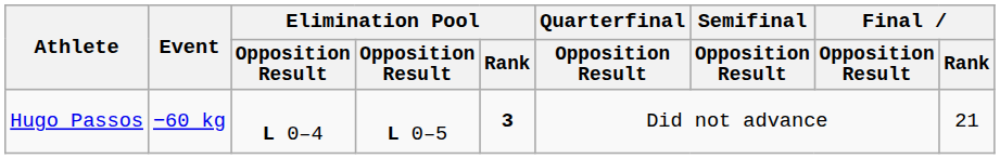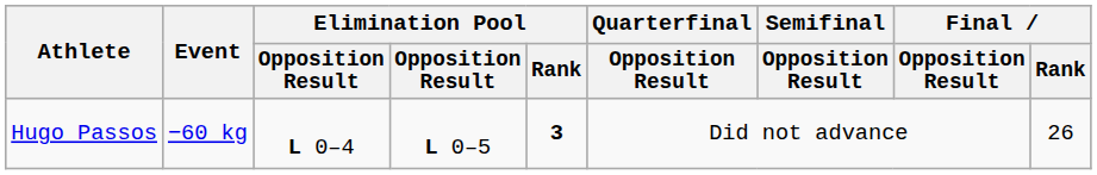Hugo Passos | Final / Rank: 21 -> 26
